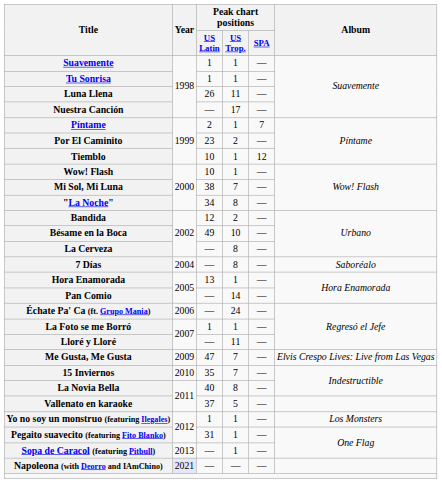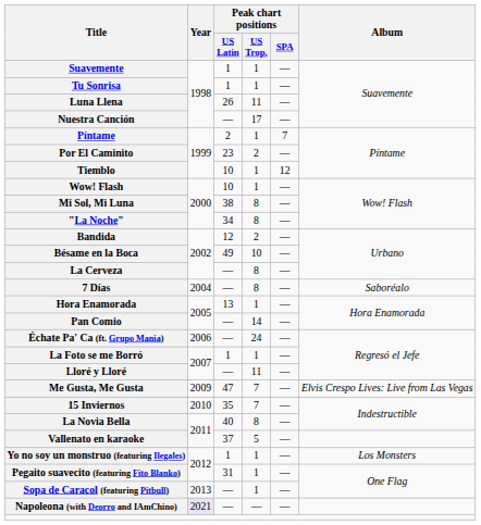Mi Sol, Mi Luna | Peak chart positions / US Trop.: 7 -> 8
